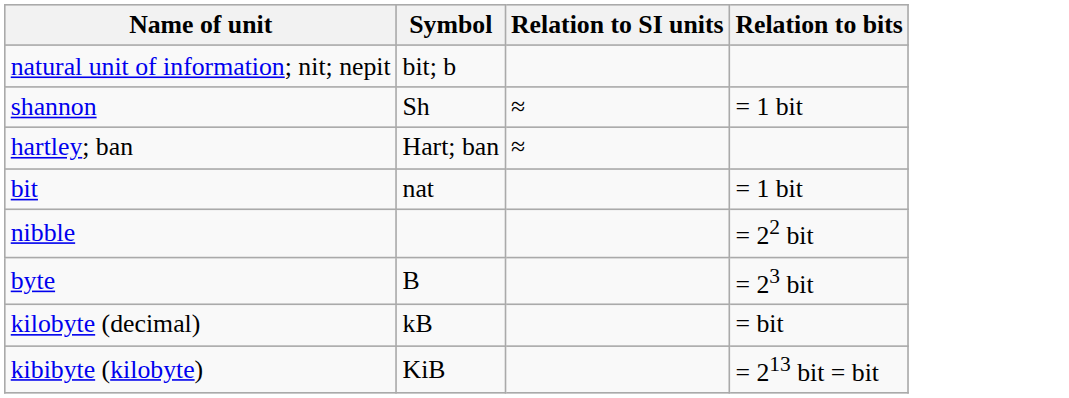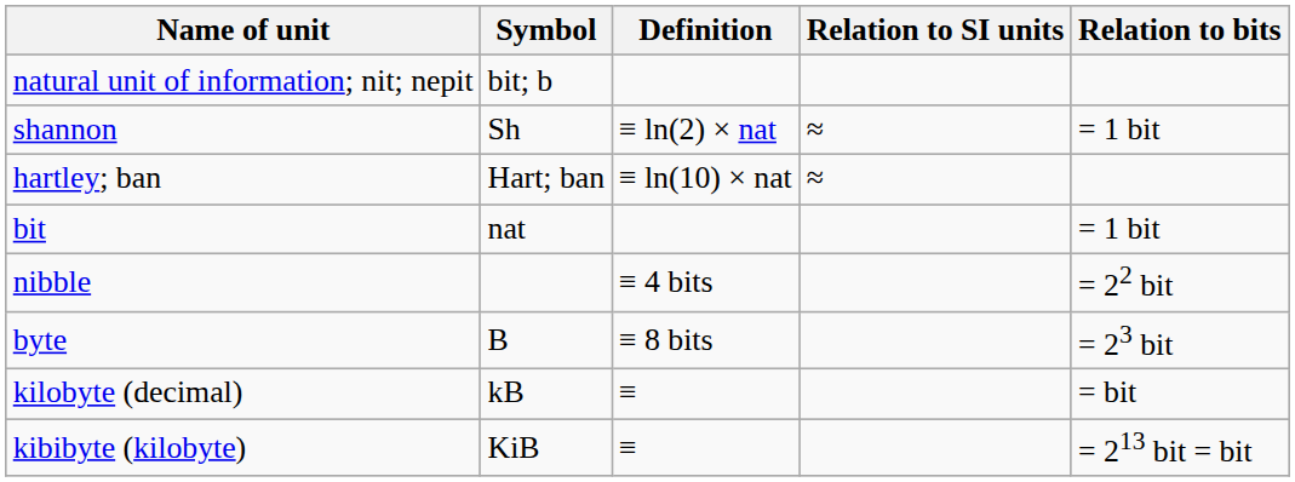+ column: Definition | ≡ ln(2) × nat | ≡ ln(10) × nat | ≡ 4 bits | ≡ 8 bits | ≡ | ≡
